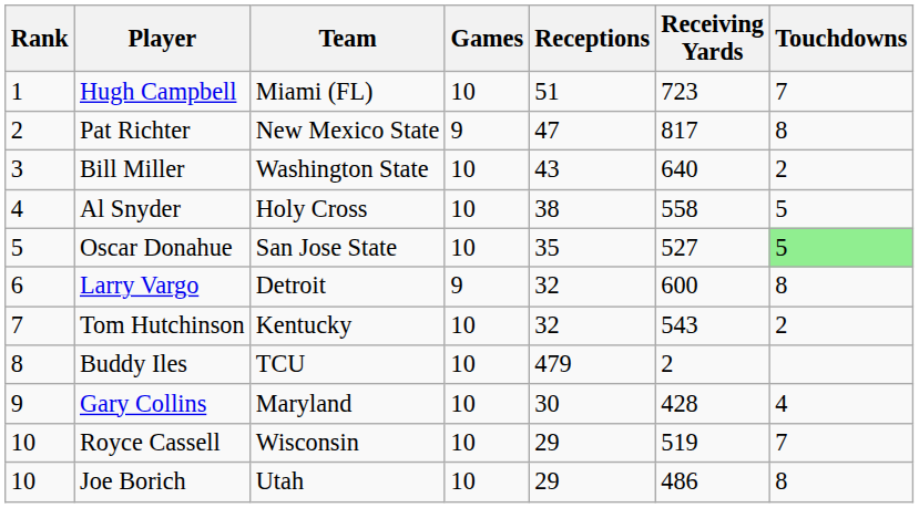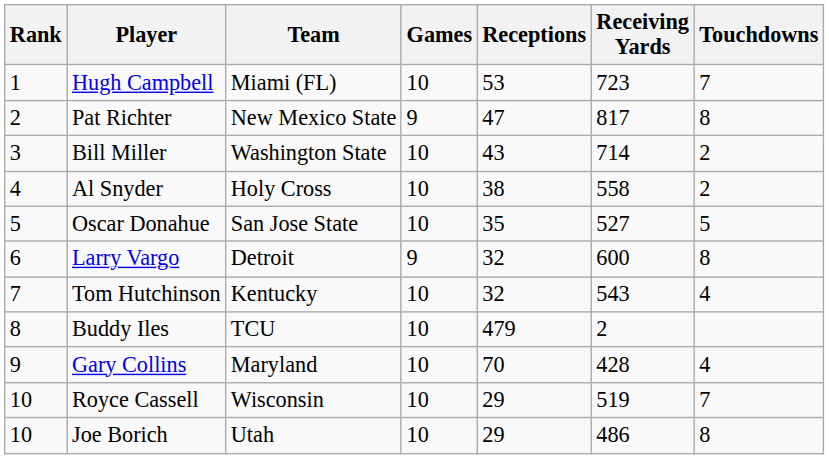Hugh Campbell | Receptions: 51 -> 53
Bill Miller | Receiving Yards: 640 -> 714
Al Snyder | Touchdowns: 5 -> 2
Oscar Donahue | Touchdowns: lightgreen background -> no background
Tom Hutchinson | Touchdowns: 2 -> 4
Gary Collins | Receptions: 30 -> 70
